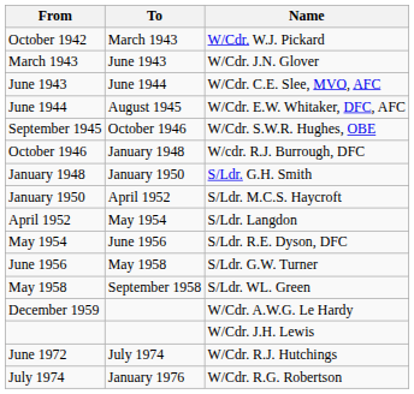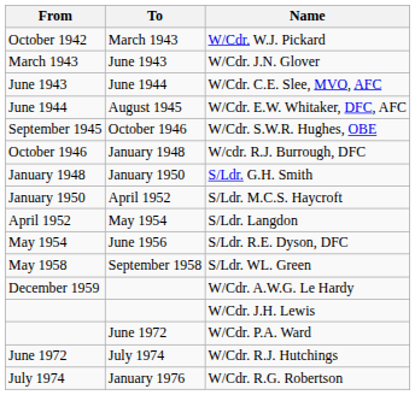- row: June 1956 | May 1958 | S/Ldr. G.W. Turner
+ row: June 1972 | W/Cdr. P.A. Ward
